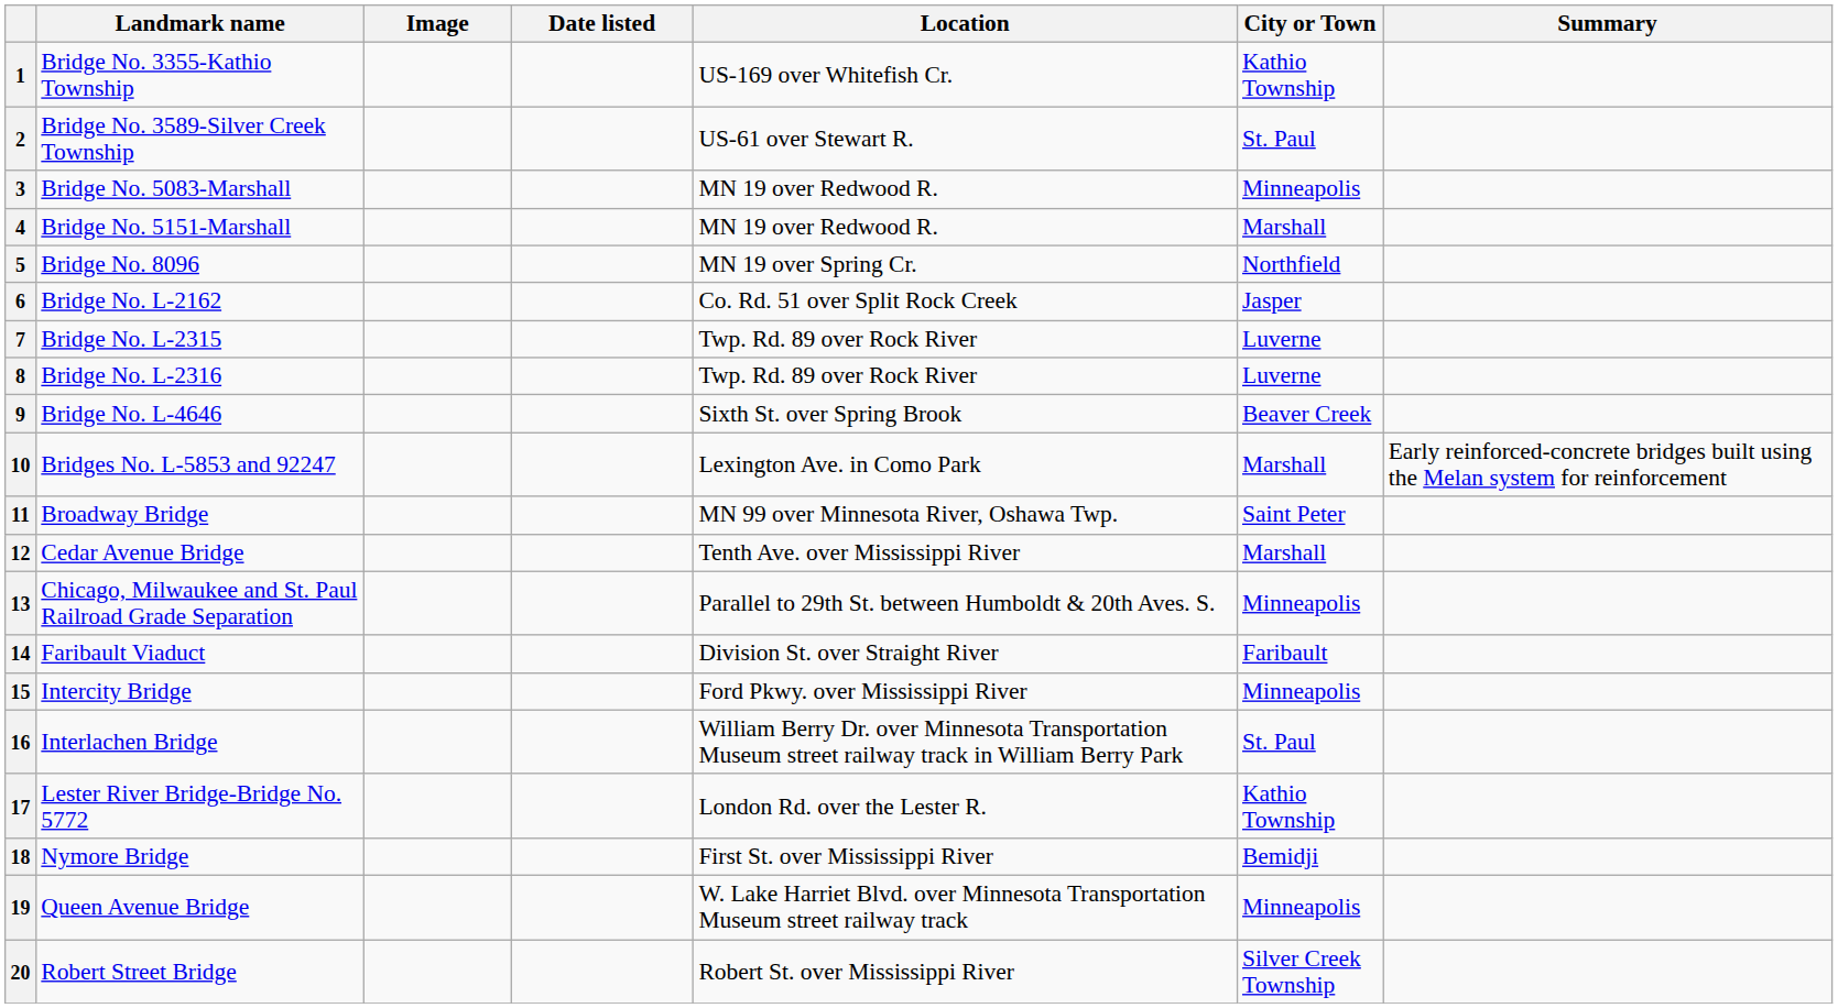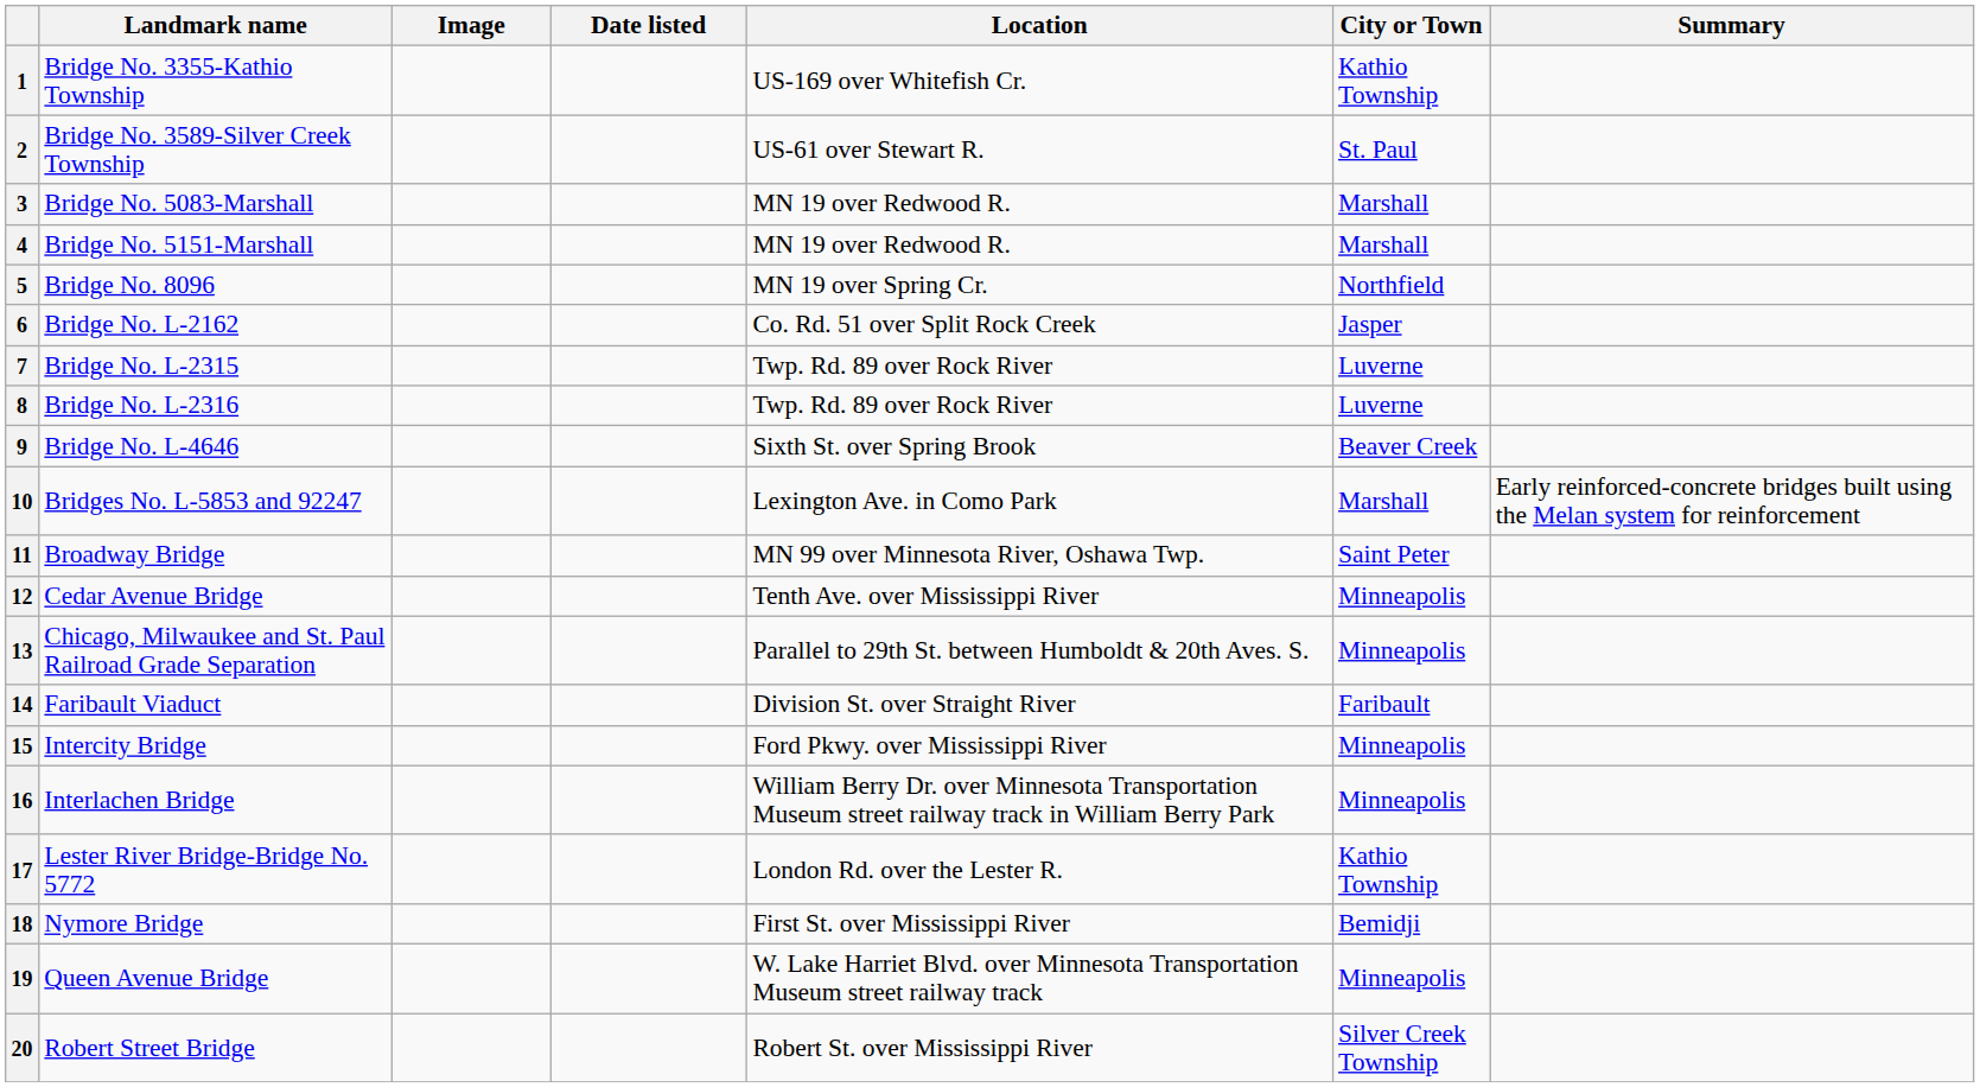3 | City or Town: Minneapolis -> Marshall
12 | City or Town: Marshall -> Minneapolis
16 | City or Town: St. Paul -> Minneapolis
